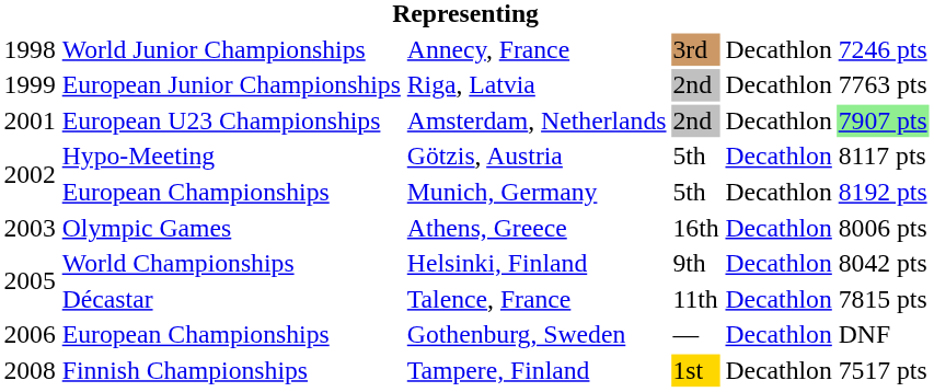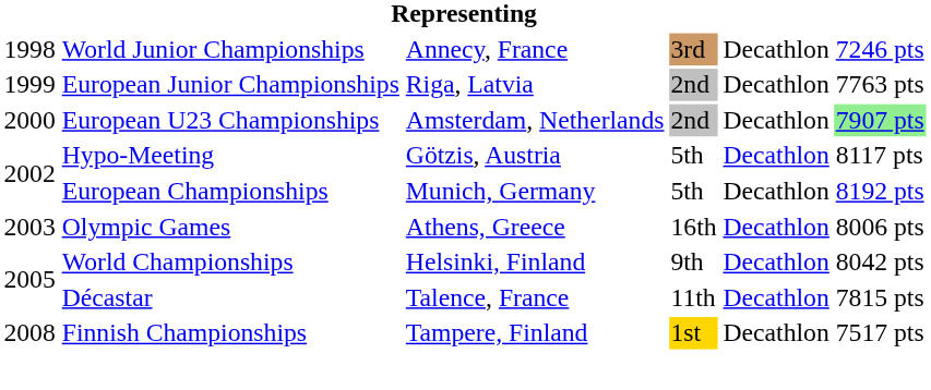Amsterdam, Netherlands | column 1: 2001 -> 2000
- row: 2006 | European Championships | Gothenburg, Sweden | — | Decathlon | DNF
